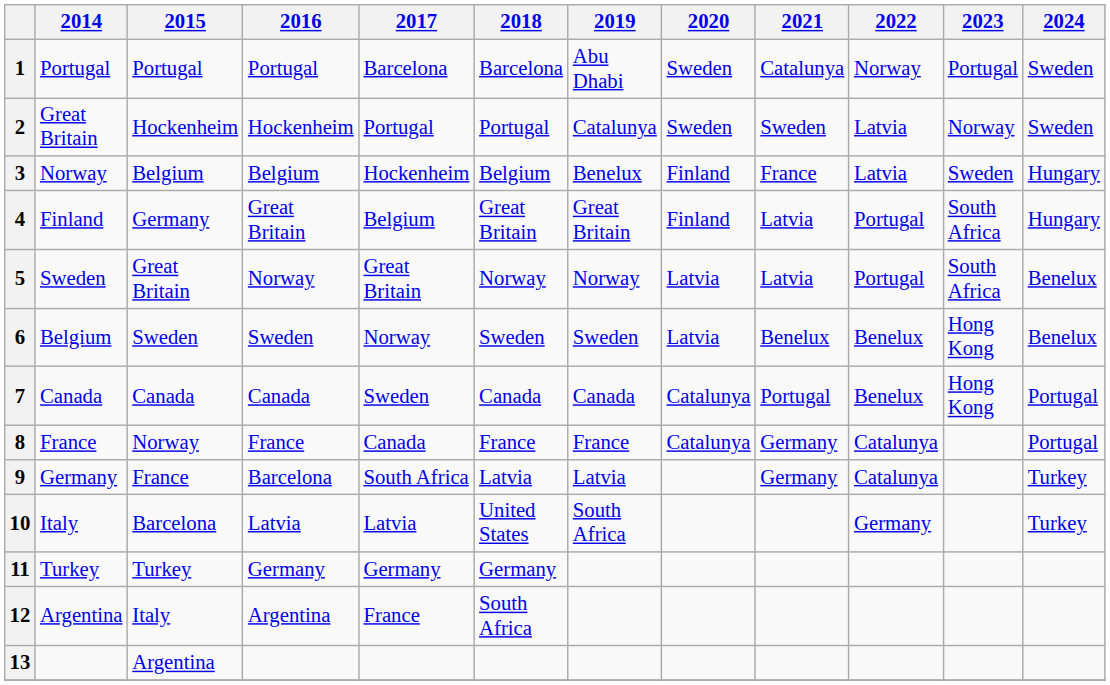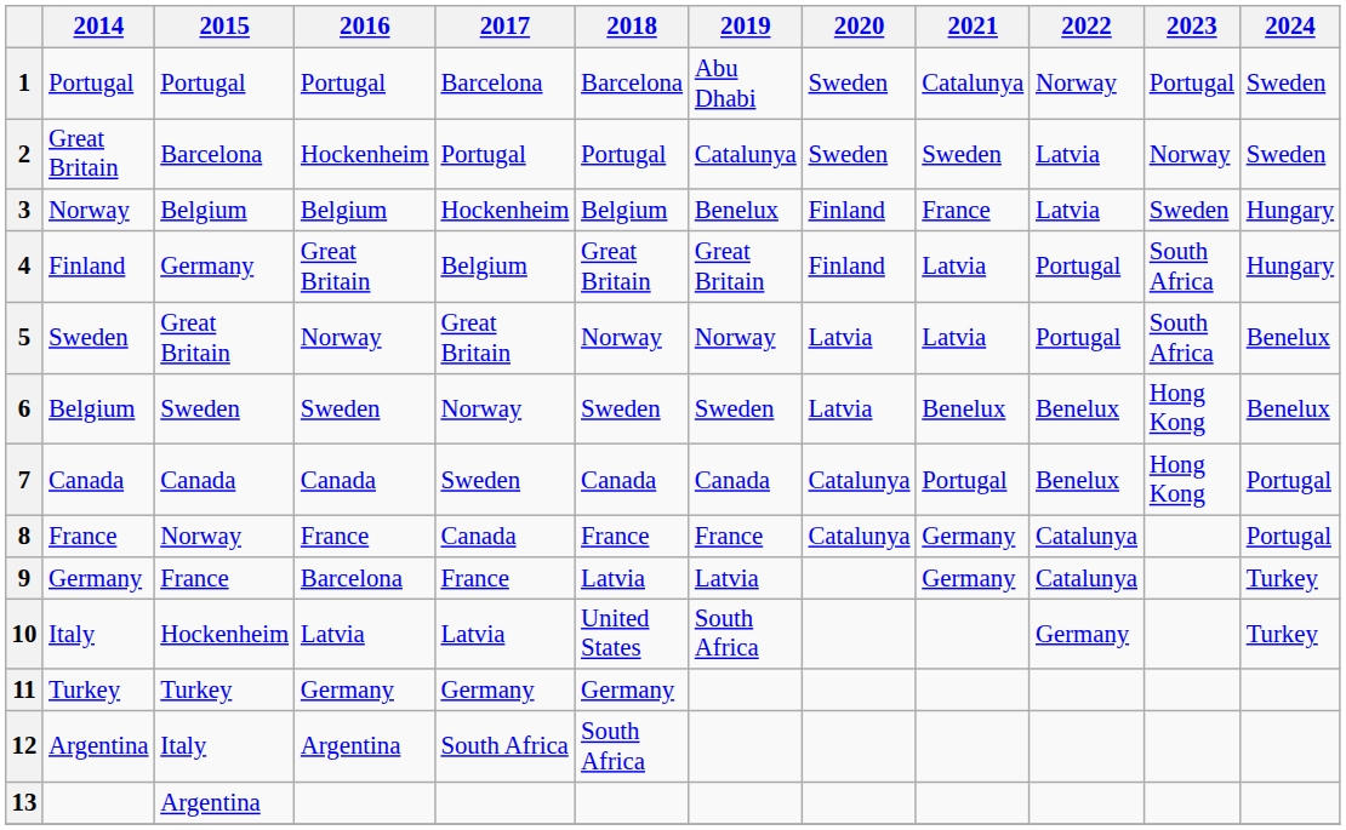2 | 2015: Hockenheim -> Barcelona
9 | 2017: South Africa -> France
10 | 2015: Barcelona -> Hockenheim
12 | 2017: France -> South Africa
